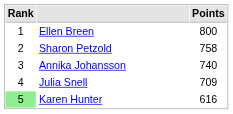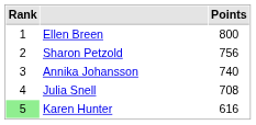Sharon Petzold | Points: 758 -> 756
Julia Snell | Points: 709 -> 708
